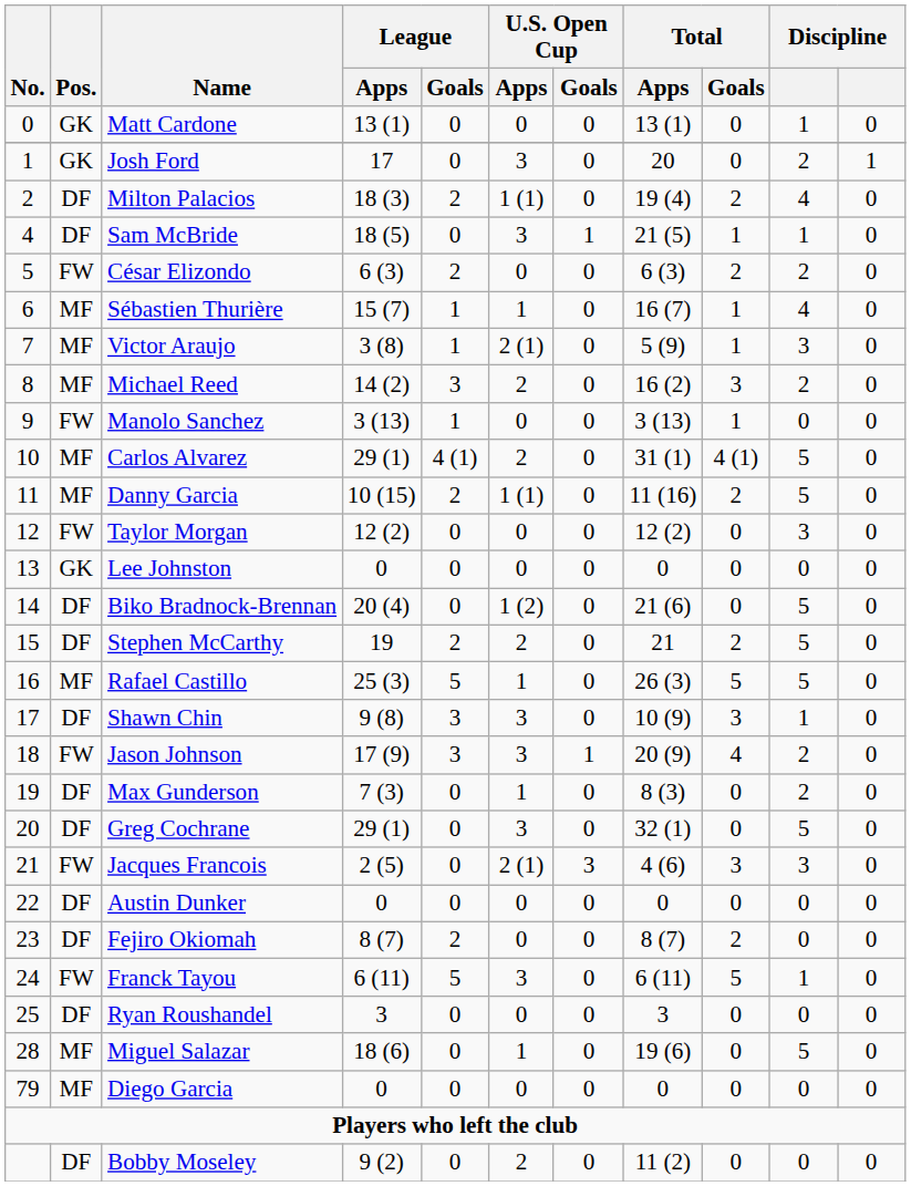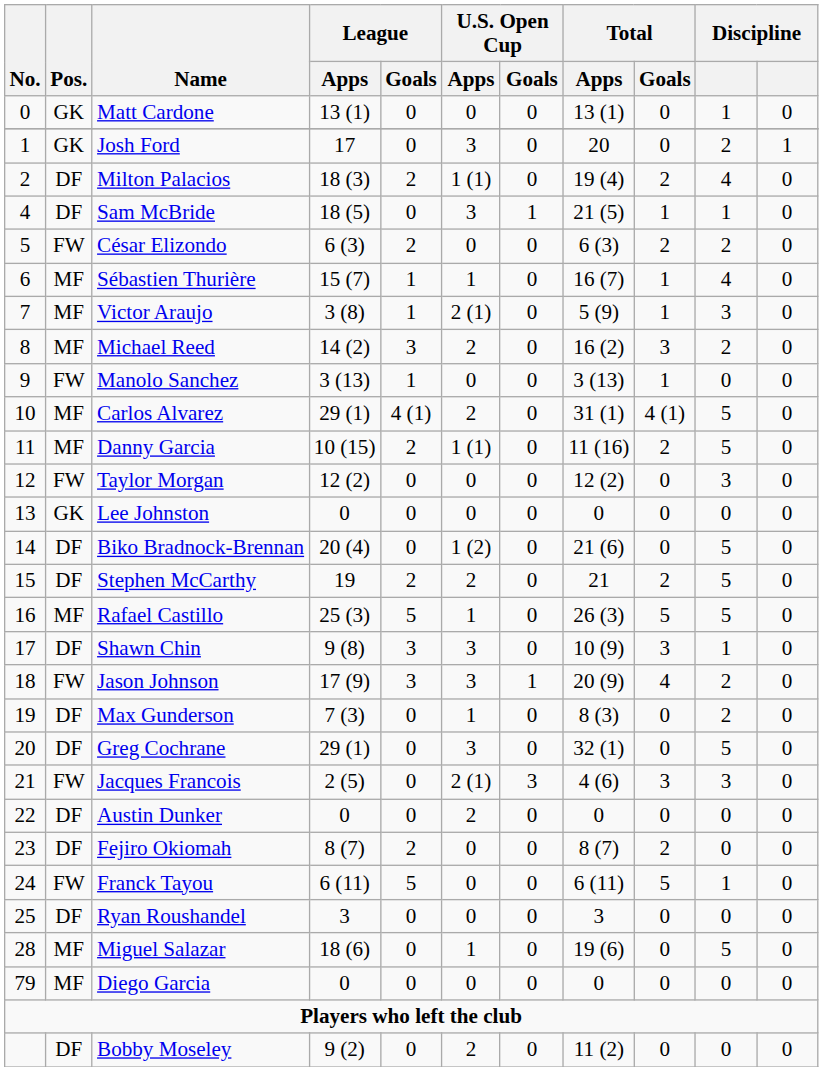Austin Dunker | U.S. Open Cup / Apps: 0 -> 2
Franck Tayou | U.S. Open Cup / Apps: 3 -> 0
